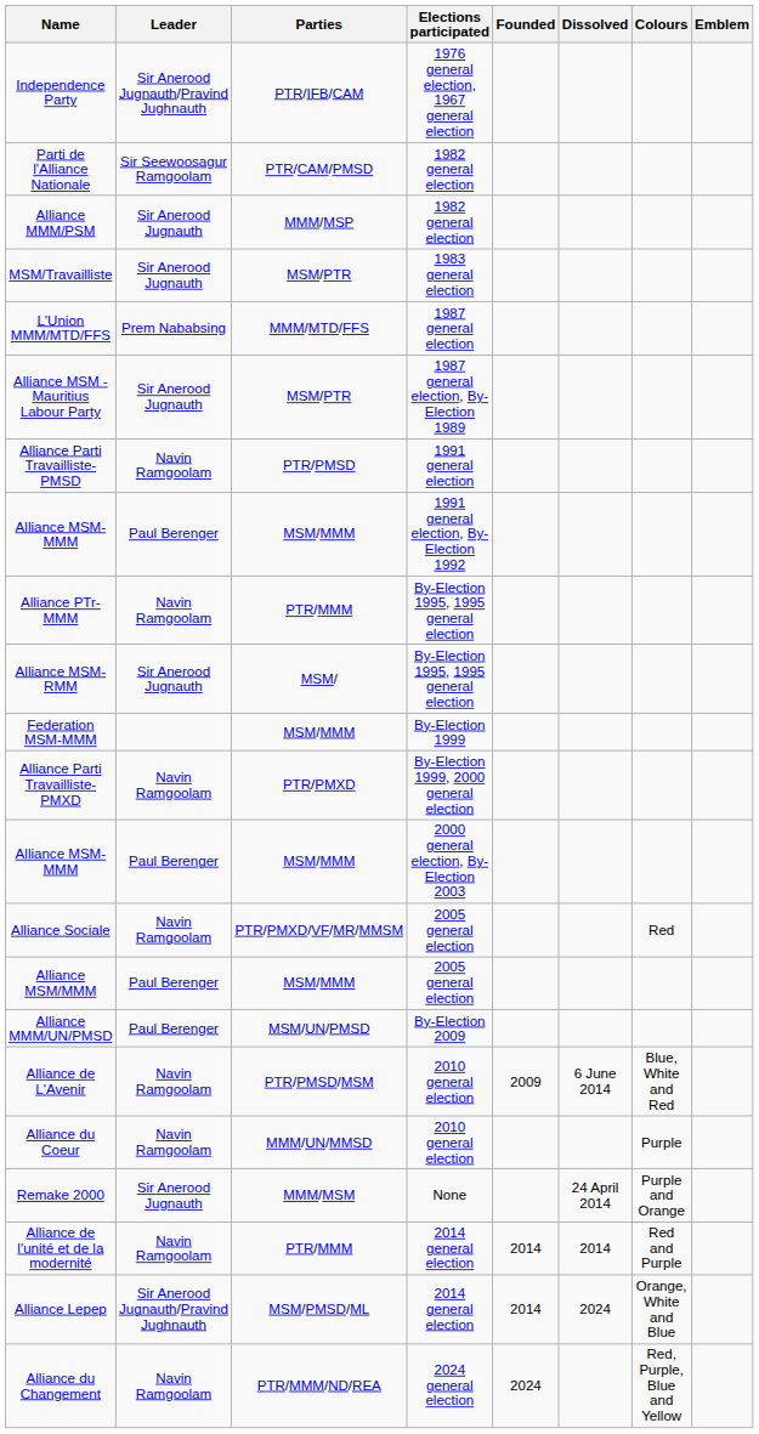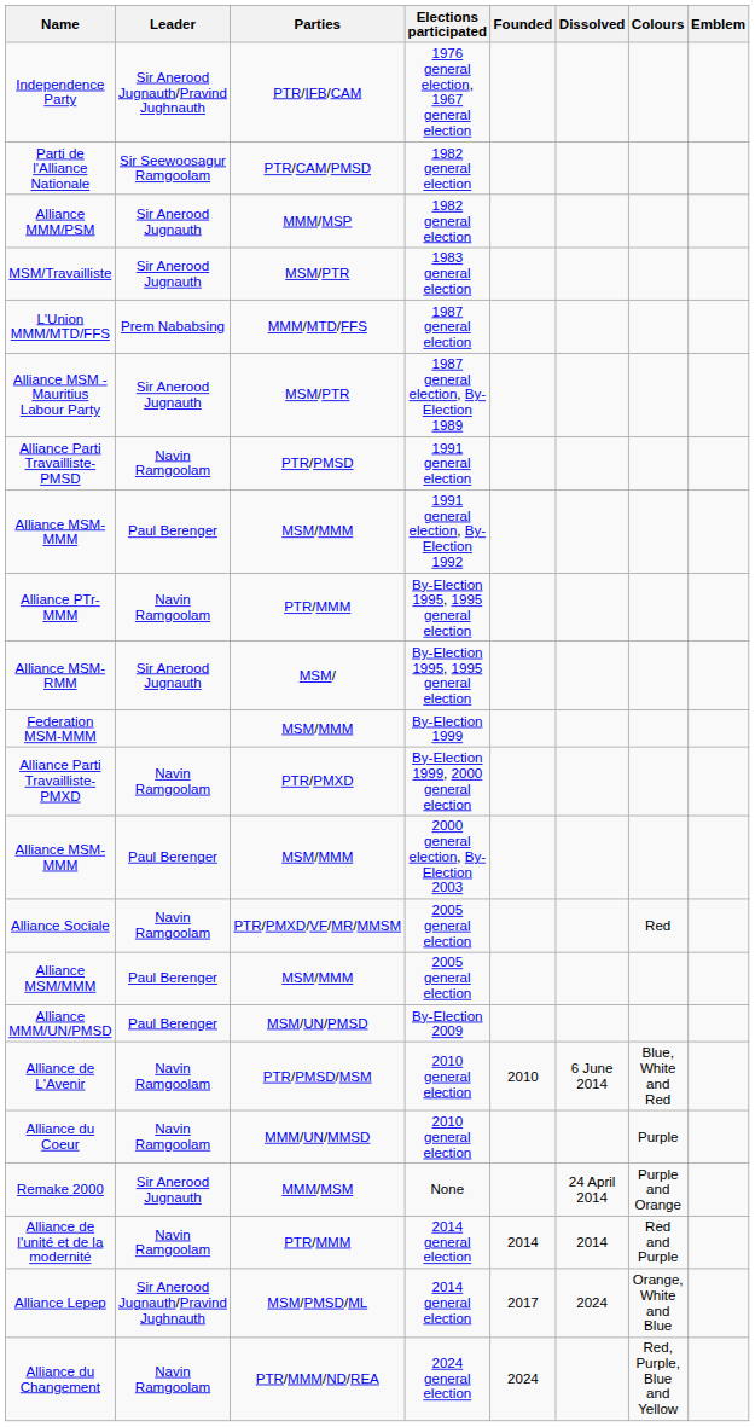Alliance de L'Avenir | Founded: 2009 -> 2010
Alliance Lepep | Founded: 2014 -> 2017
